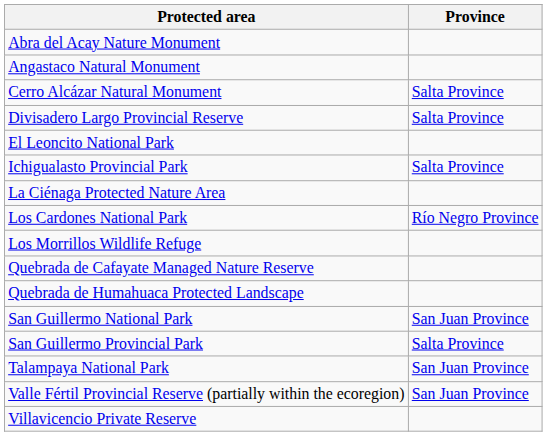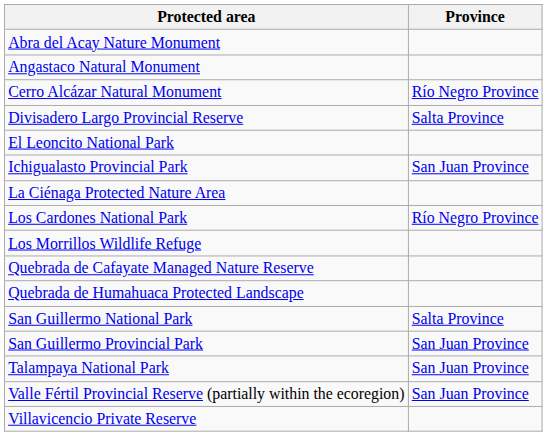Cerro Alcázar Natural Monument | Province: Salta Province -> Río Negro Province
Ichigualasto Provincial Park | Province: Salta Province -> San Juan Province
San Guillermo National Park | Province: San Juan Province -> Salta Province
San Guillermo Provincial Park | Province: Salta Province -> San Juan Province
